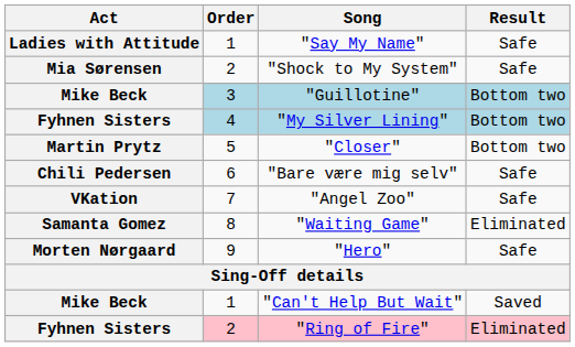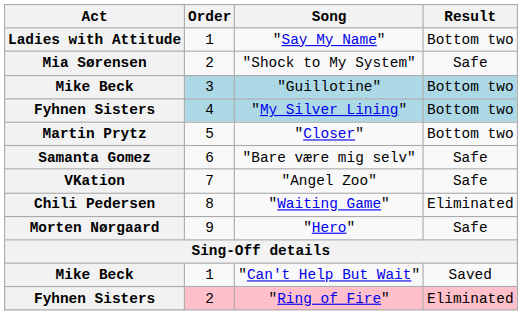"Say My Name" | Result: Safe -> Bottom two
"Bare være mig selv" | Act: Chili Pedersen -> Samanta Gomez
"Waiting Game" | Act: Samanta Gomez -> Chili Pedersen
